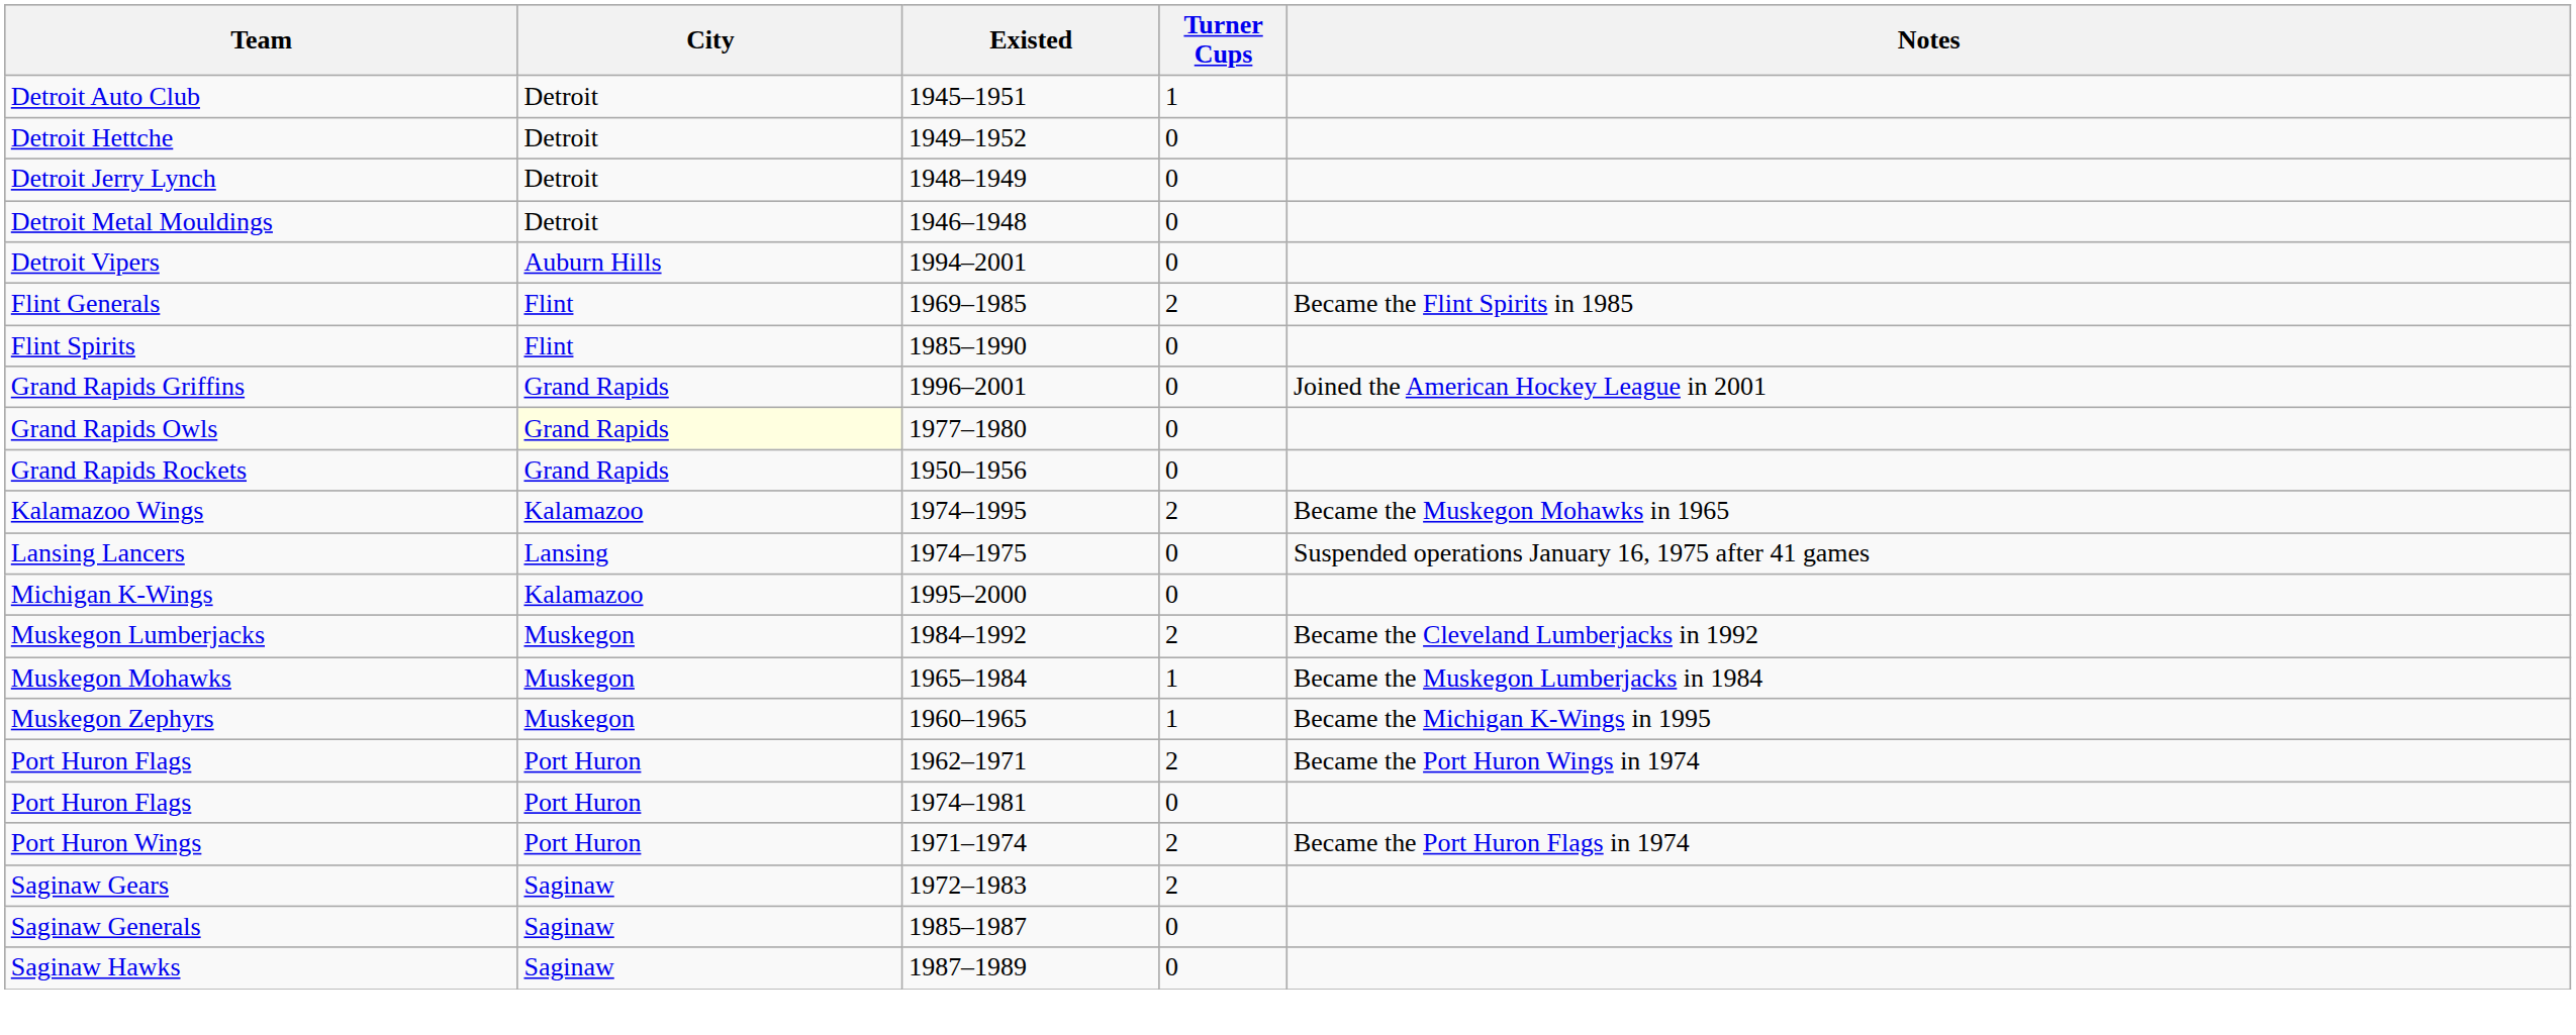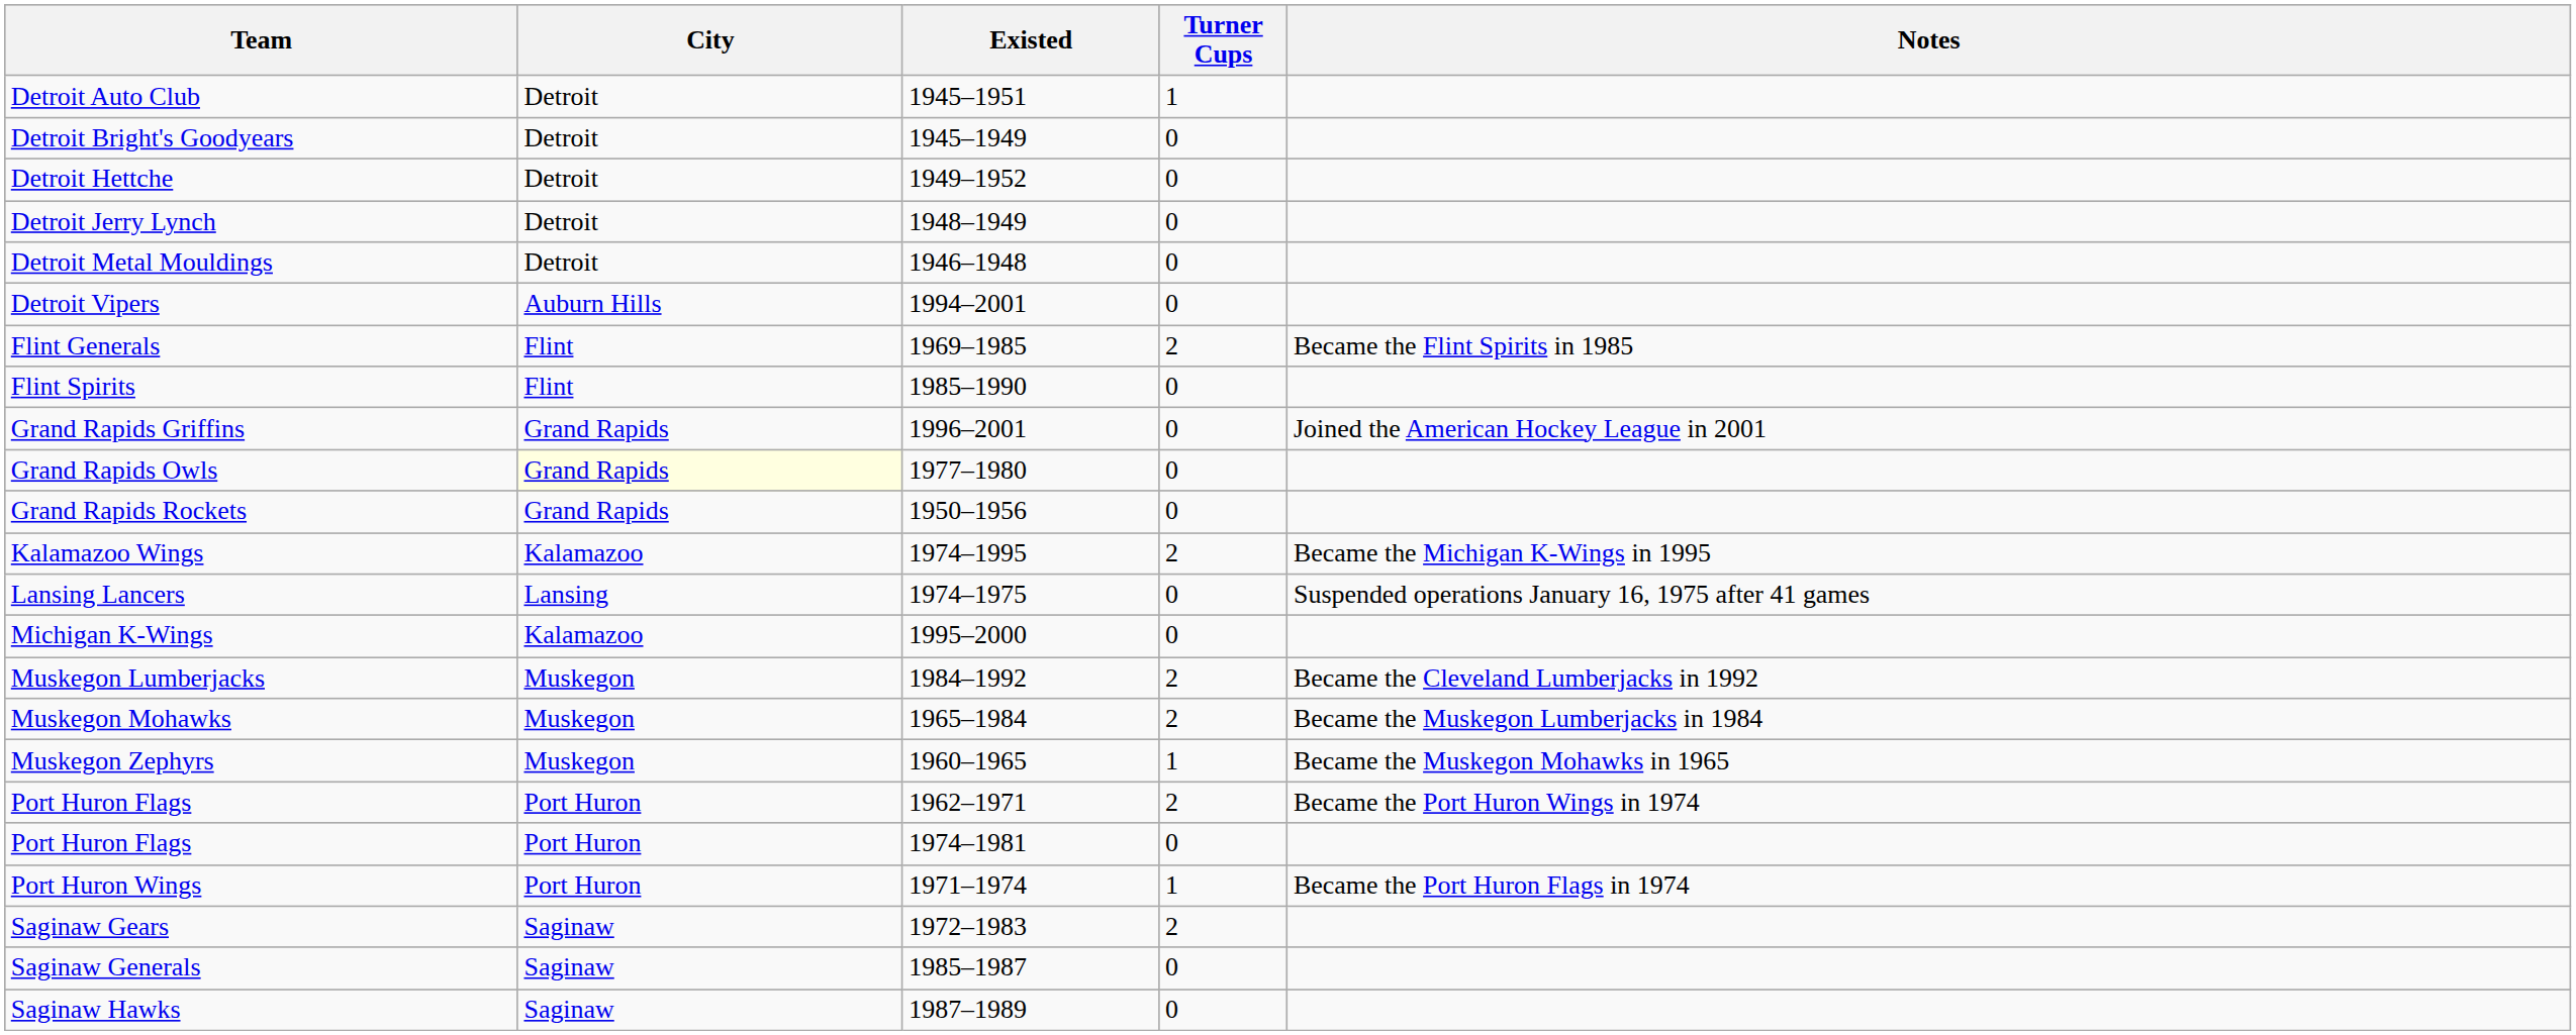+ row: Detroit Bright's Goodyears | Detroit | 1945–1949 | 0
Kalamazoo Wings | Notes: Became the Muskegon Mohawks in 1965 -> Became the Michigan K-Wings in 1995
Muskegon Mohawks | Turner Cups: 1 -> 2
Muskegon Zephyrs | Notes: Became the Michigan K-Wings in 1995 -> Became the Muskegon Mohawks in 1965
Port Huron Wings | Turner Cups: 2 -> 1
